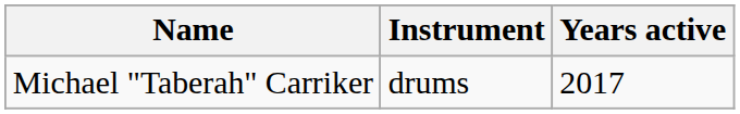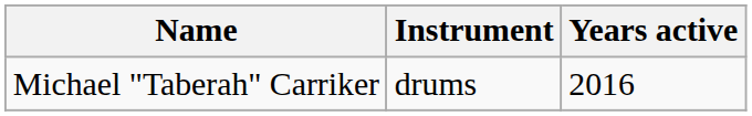Michael "Taberah" Carriker | Years active: 2017 -> 2016
